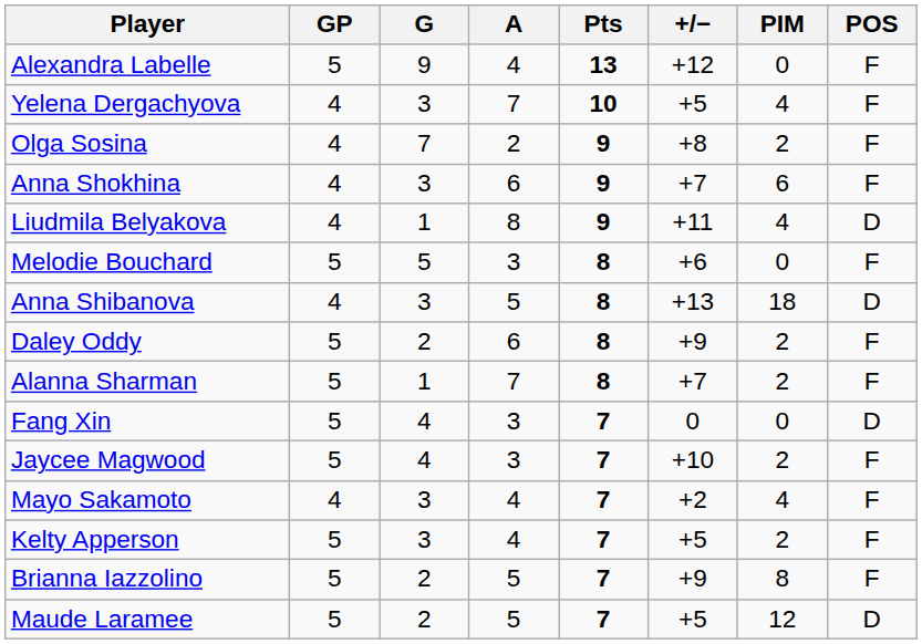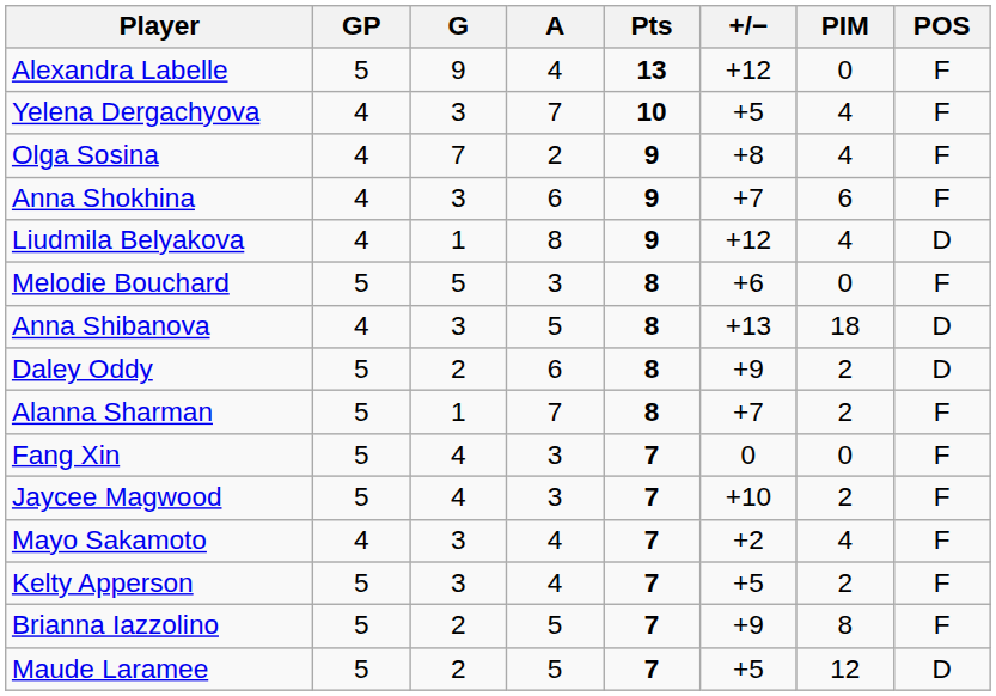Olga Sosina | PIM: 2 -> 4
Liudmila Belyakova | +/−: +11 -> +12
Daley Oddy | POS: F -> D
Fang Xin | POS: D -> F
